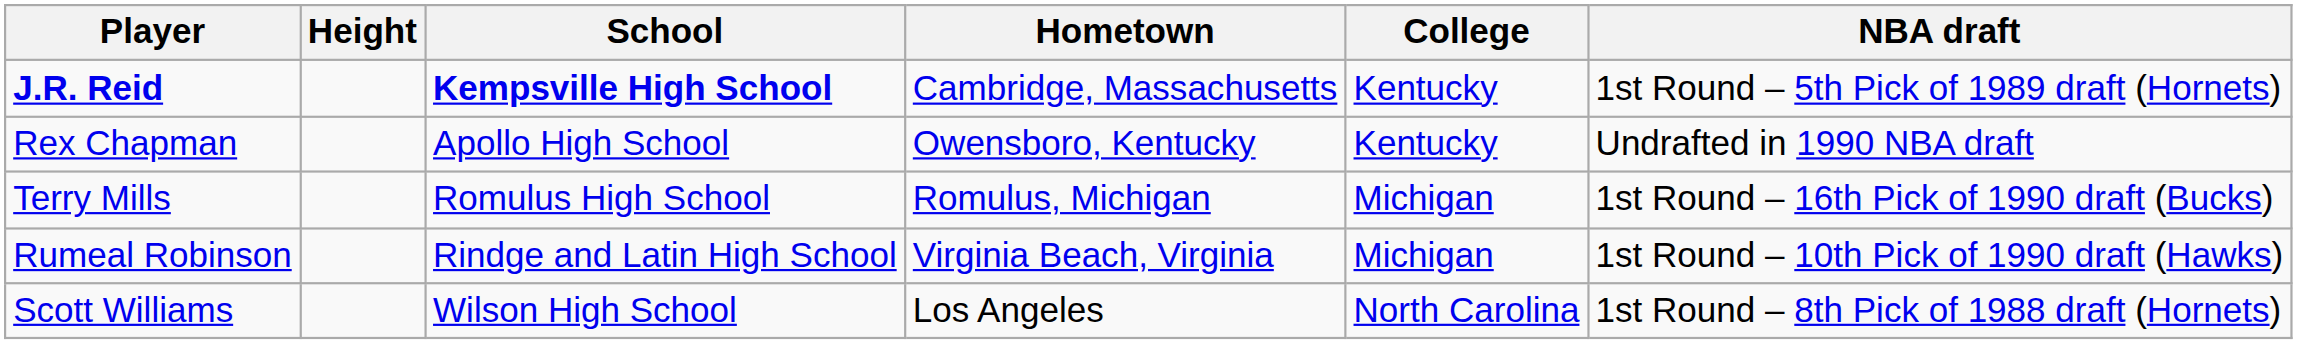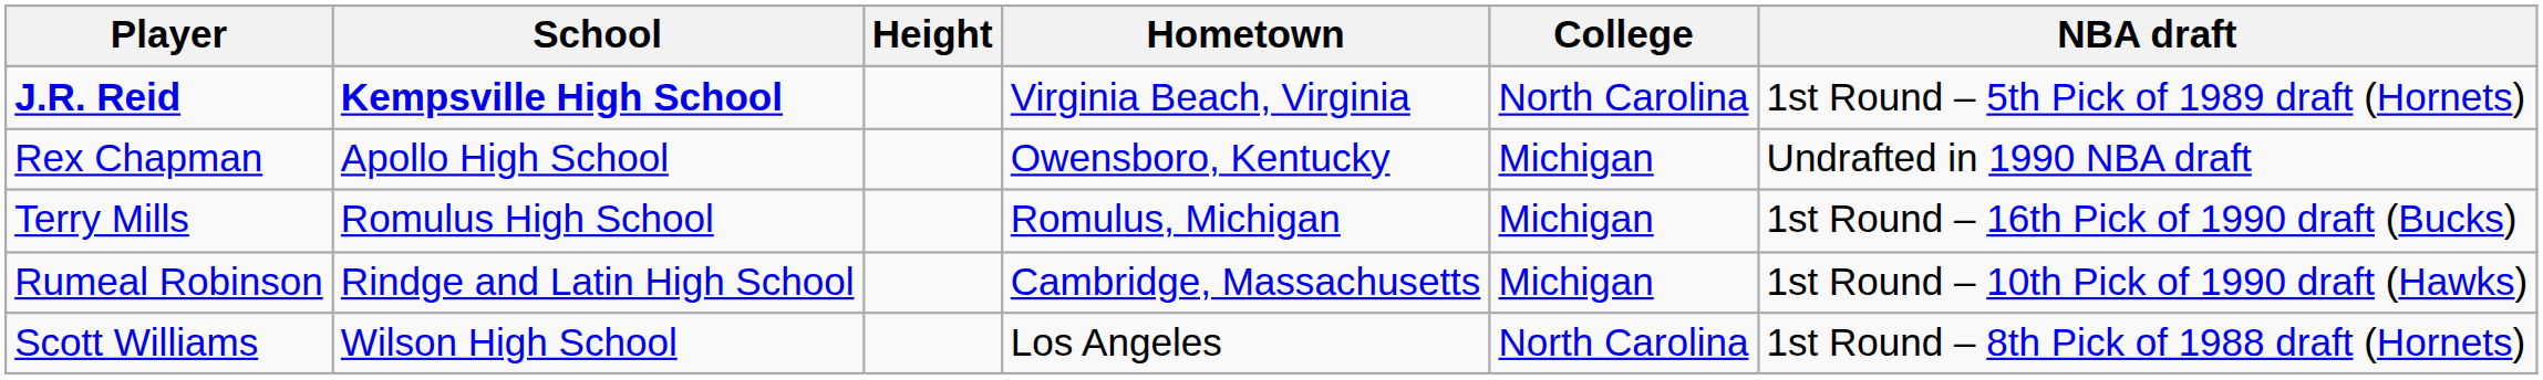columns swapped: Height <-> School
J.R. Reid | Hometown: Cambridge, Massachusetts -> Virginia Beach, Virginia
J.R. Reid | College: Kentucky -> North Carolina
Rex Chapman | College: Kentucky -> Michigan
Rumeal Robinson | Hometown: Virginia Beach, Virginia -> Cambridge, Massachusetts
